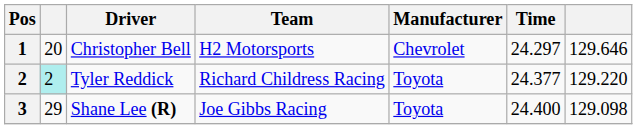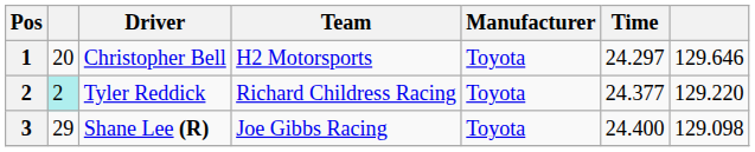Christopher Bell | Manufacturer: Chevrolet -> Toyota
